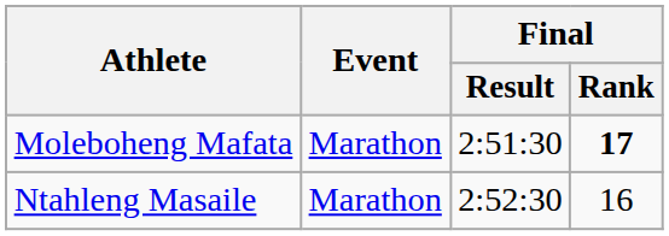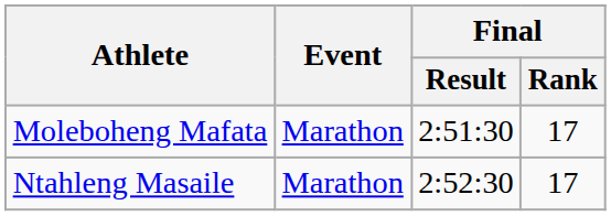Moleboheng Mafata | Final / Rank: bold -> normal
Ntahleng Masaile | Final / Rank: 16 -> 17
